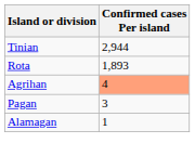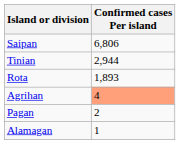+ row: Saipan | 6,806
Pagan | Confirmed cases Per island: 3 -> 2
